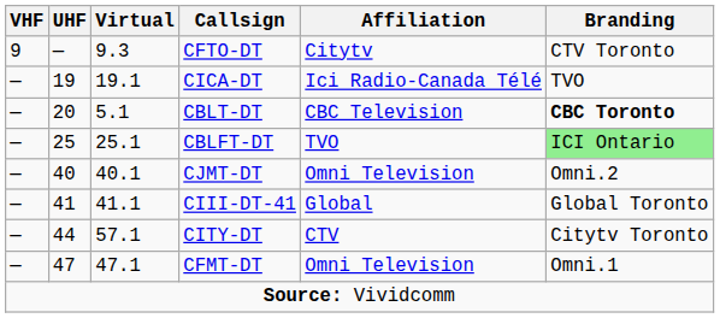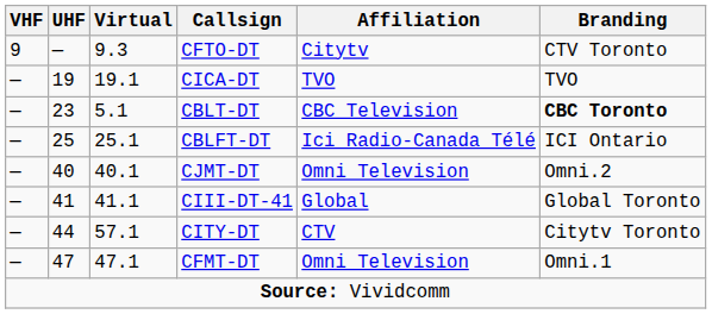CICA-DT | Affiliation: Ici Radio-Canada Télé -> TVO
CBLT-DT | UHF: 20 -> 23
CBLFT-DT | Affiliation: TVO -> Ici Radio-Canada Télé
CBLFT-DT | Branding: lightgreen background -> no background
